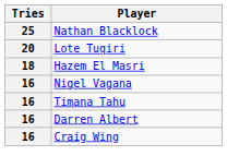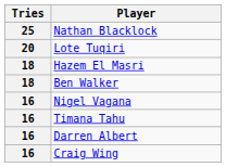+ row: 18 | Ben Walker
